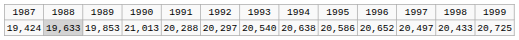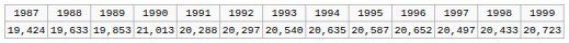19,424 | column 2: lightgrey background -> no background
19,424 | column 8: 20,638 -> 20,635
19,424 | column 9: 20,586 -> 20,587
19,424 | column 13: 20,725 -> 20,723
